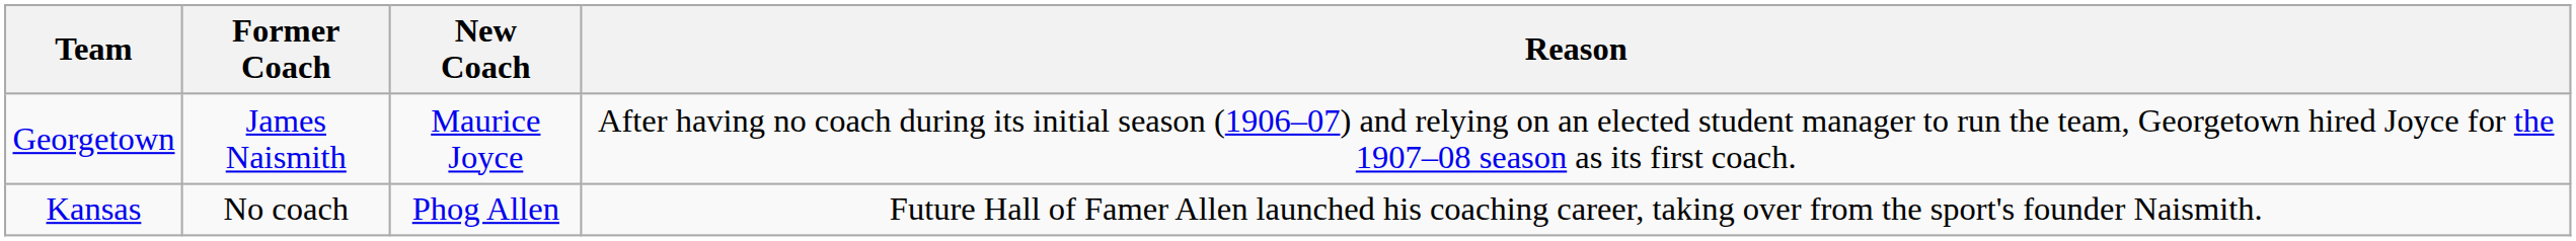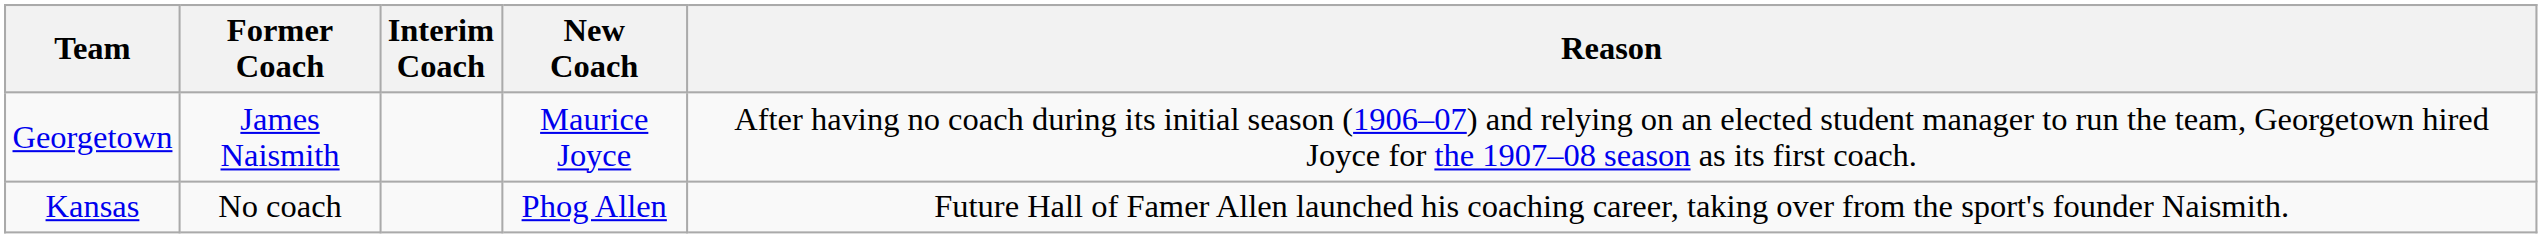+ column: Interim Coach
